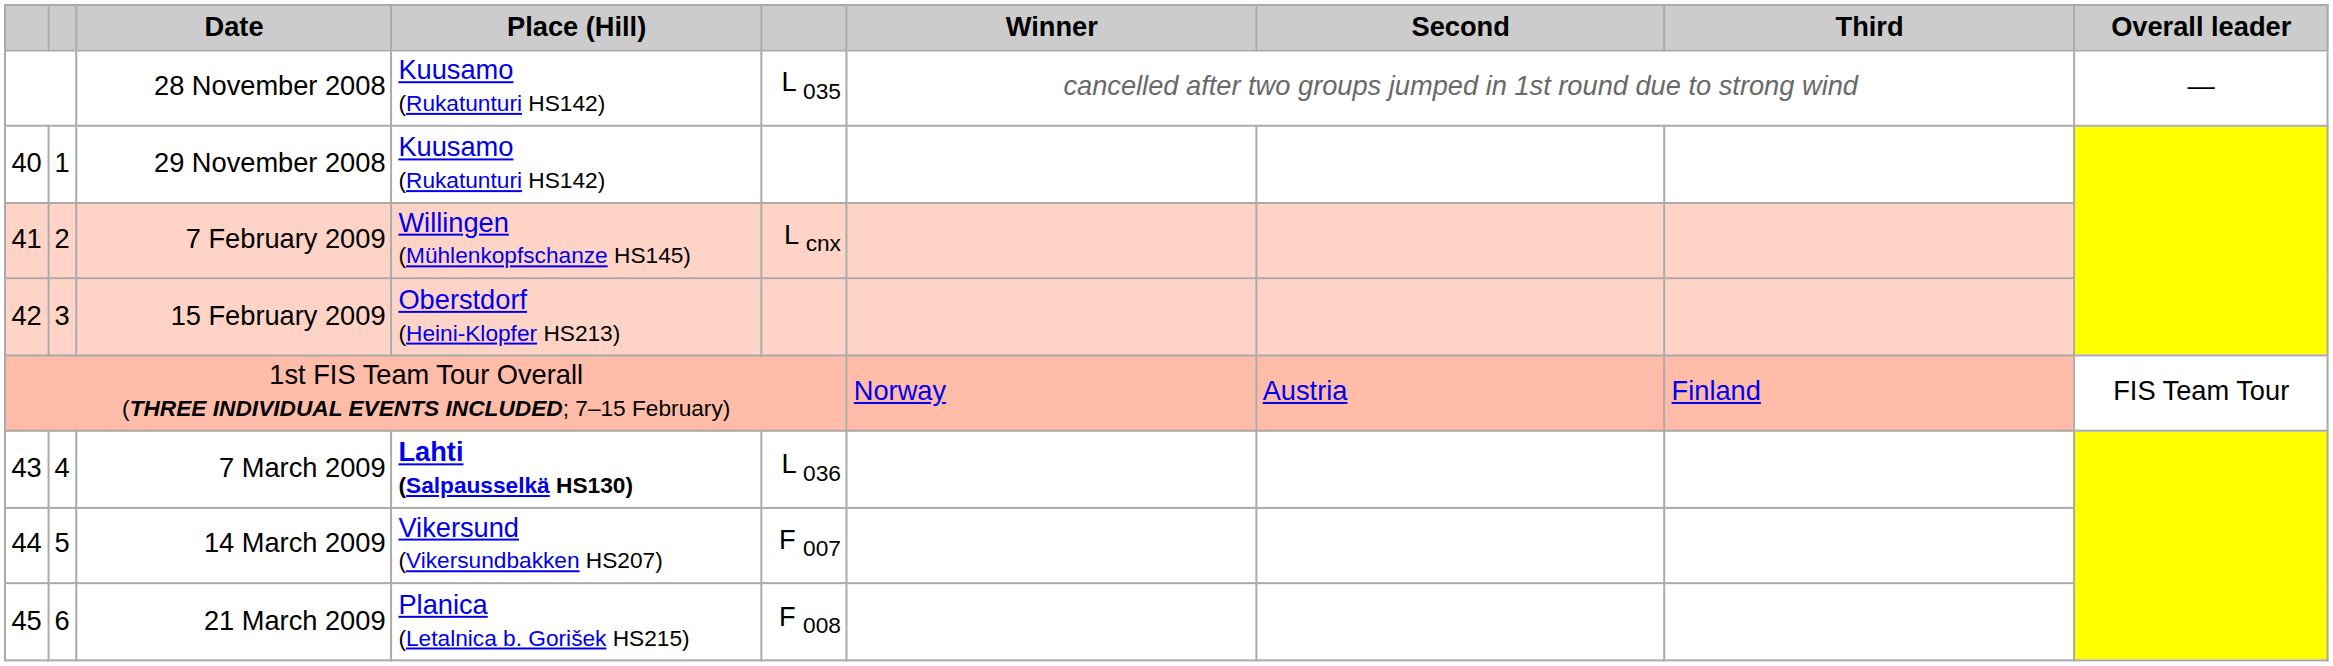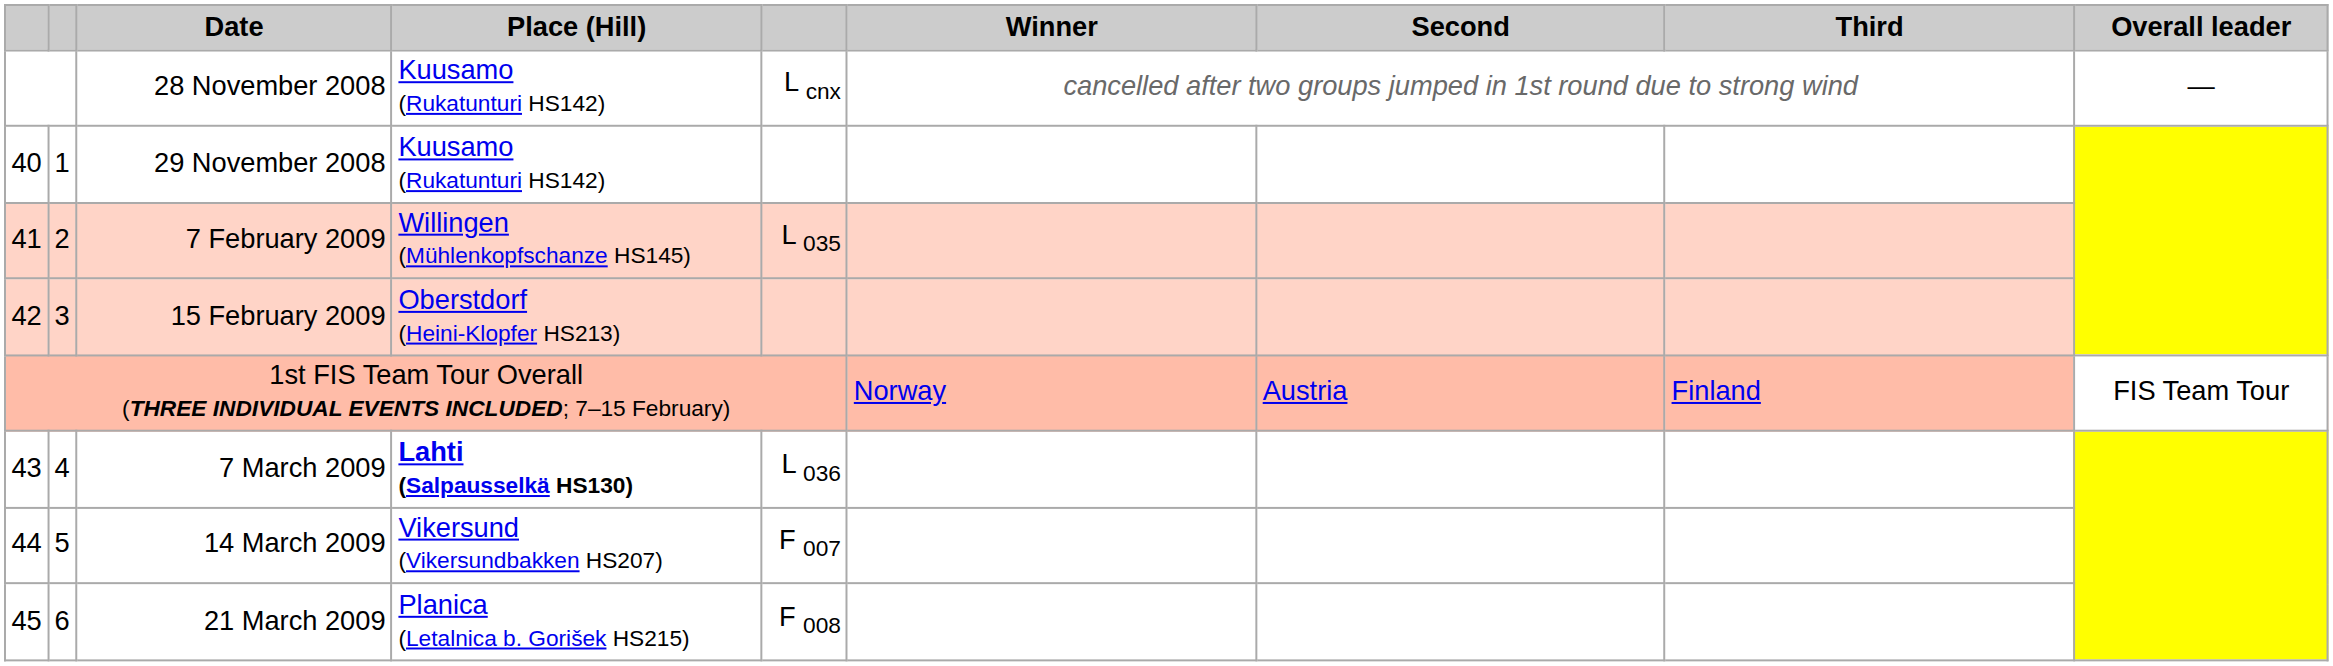28 November 2008 | column 5: L 035 -> L cnx
7 February 2009 | column 5: L cnx -> L 035
